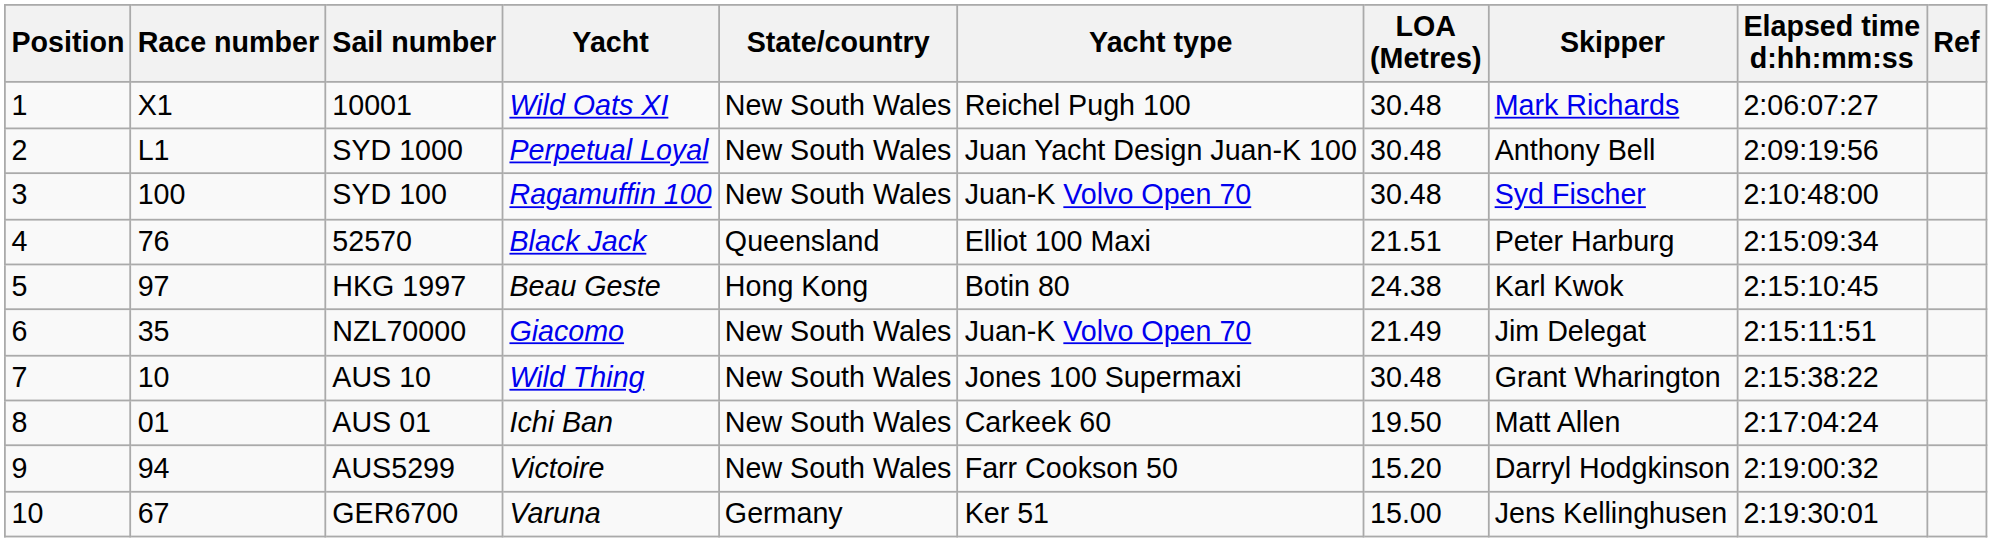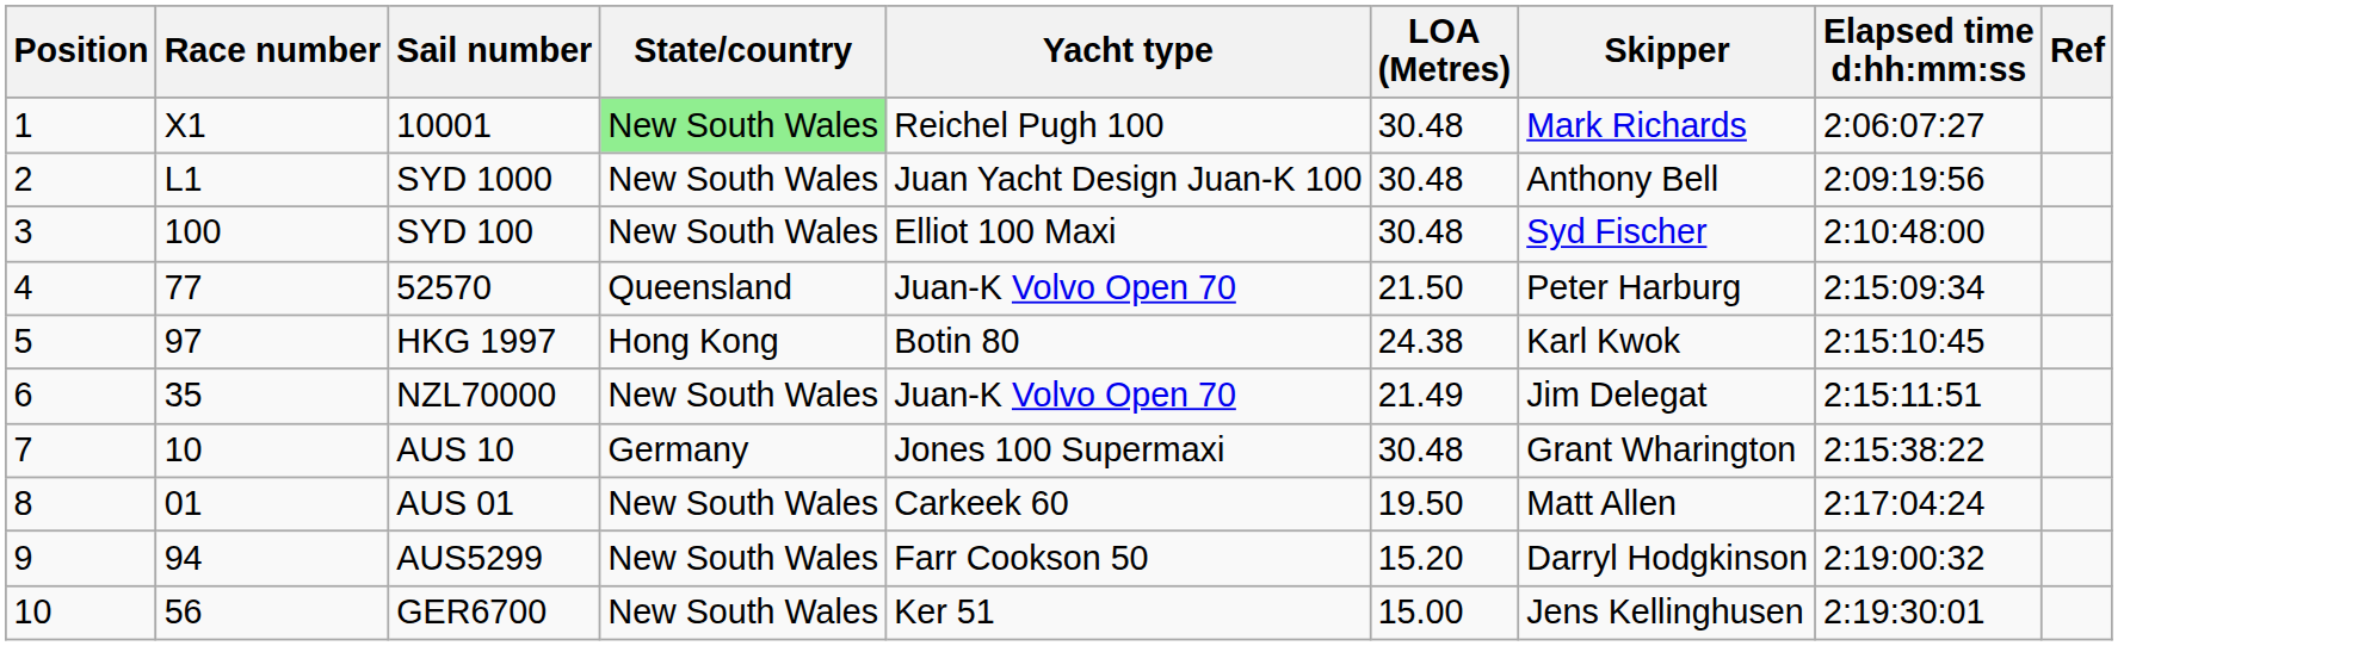- column: Yacht | Wild Oats XI | Perpetual Loyal | Ragamuffin 100 | Black Jack | Beau Geste | Giacomo | Wild Thing | Ichi Ban | Victoire | Varuna
10001 | State/country: no background -> lightgreen background
SYD 100 | Yacht type: Juan-K Volvo Open 70 -> Elliot 100 Maxi
52570 | Race number: 76 -> 77
52570 | Yacht type: Elliot 100 Maxi -> Juan-K Volvo Open 70
52570 | LOA (Metres): 21.51 -> 21.50
AUS 10 | State/country: New South Wales -> Germany
GER6700 | Race number: 67 -> 56
GER6700 | State/country: Germany -> New South Wales
